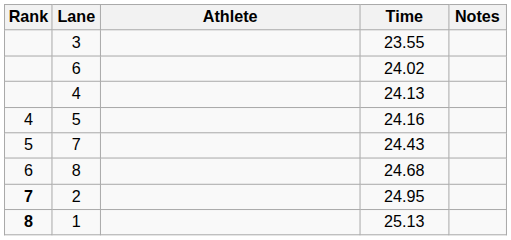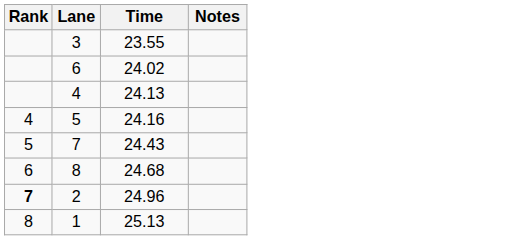- column: Athlete
2 | Time: 24.95 -> 24.96
1 | Rank: bold -> normal
